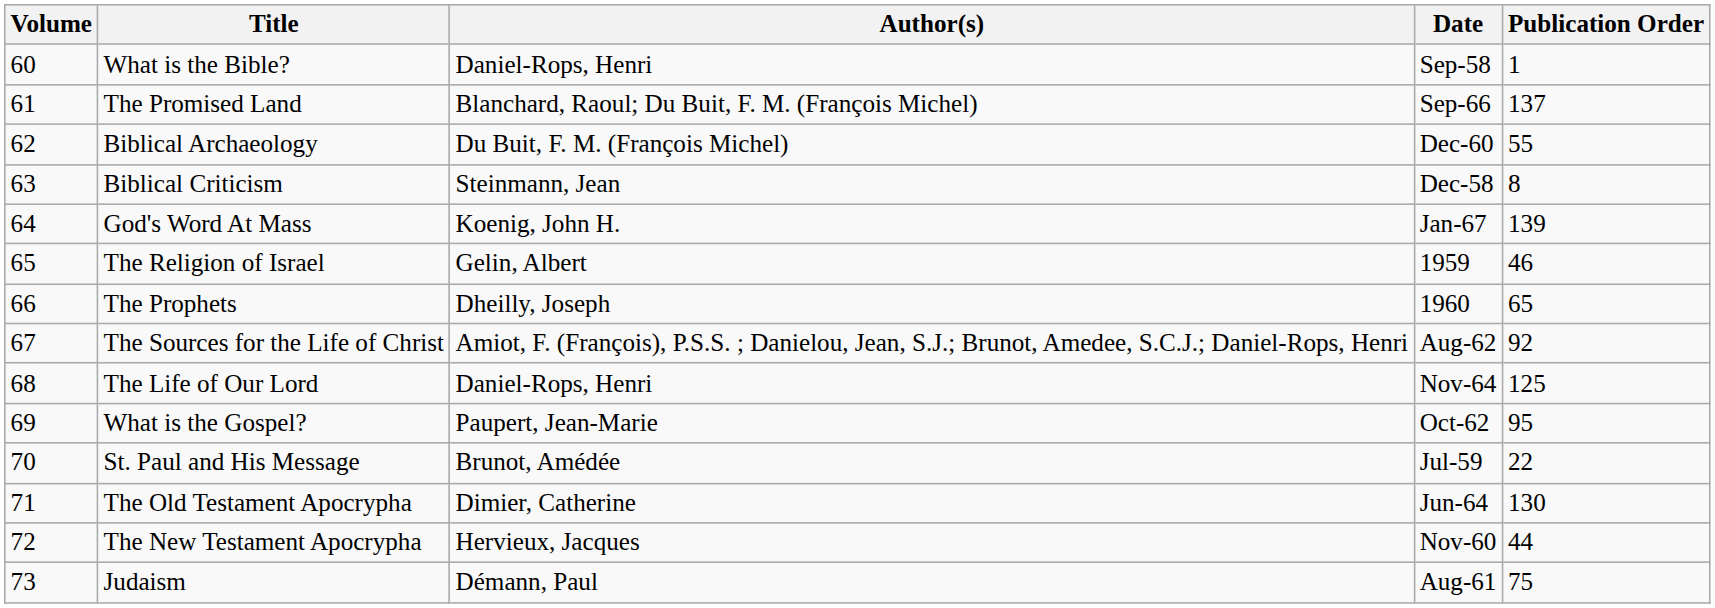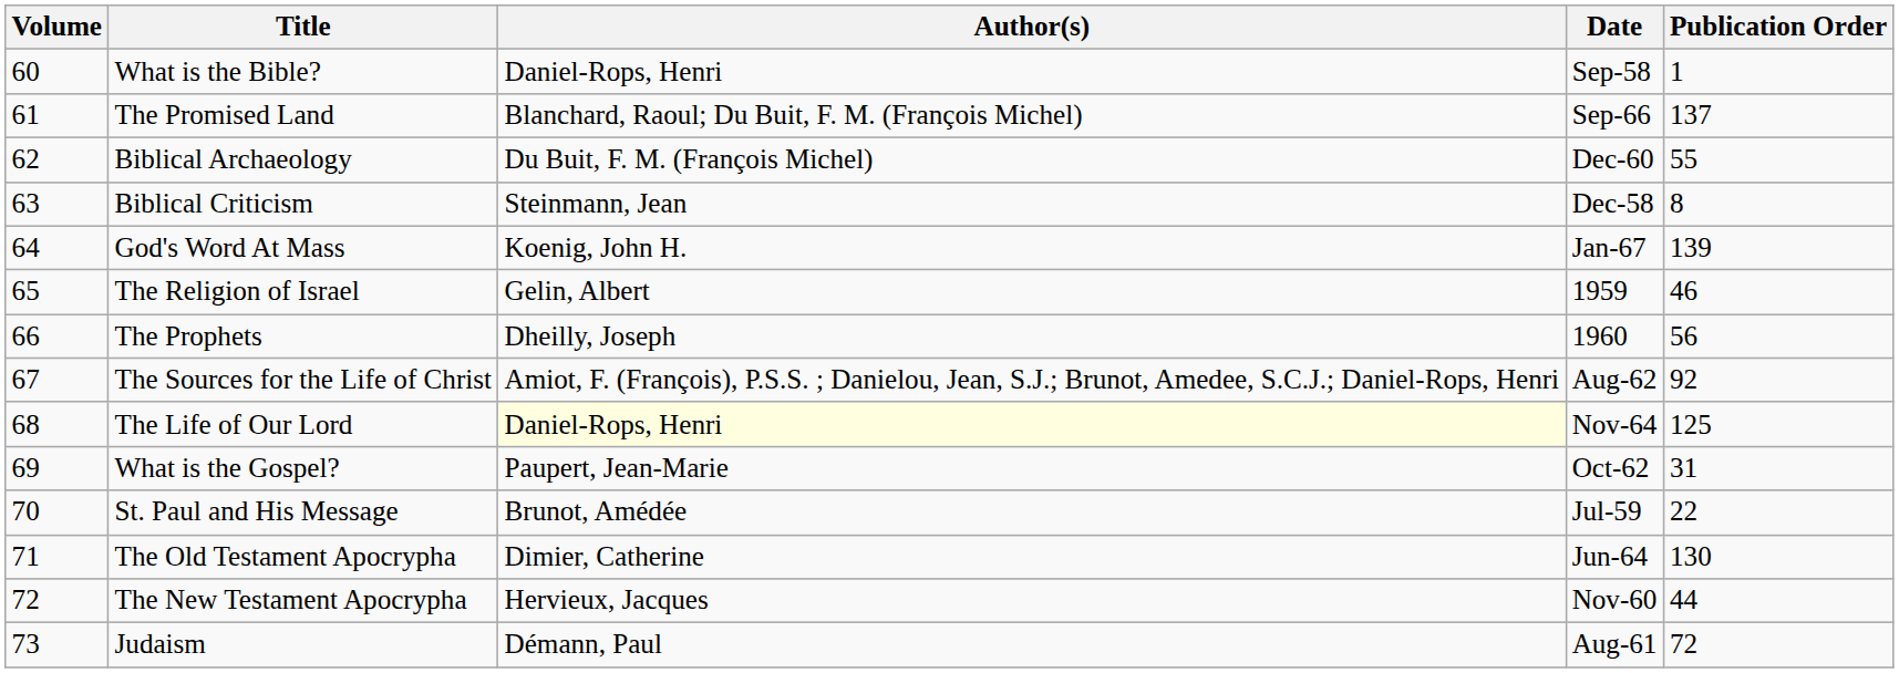The Prophets | Publication Order: 65 -> 56
The Life of Our Lord | Author(s): no background -> lightyellow background
What is the Gospel? | Publication Order: 95 -> 31
Judaism | Publication Order: 75 -> 72
